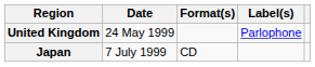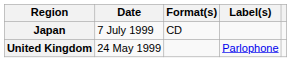rows swapped: United Kingdom <-> Japan
